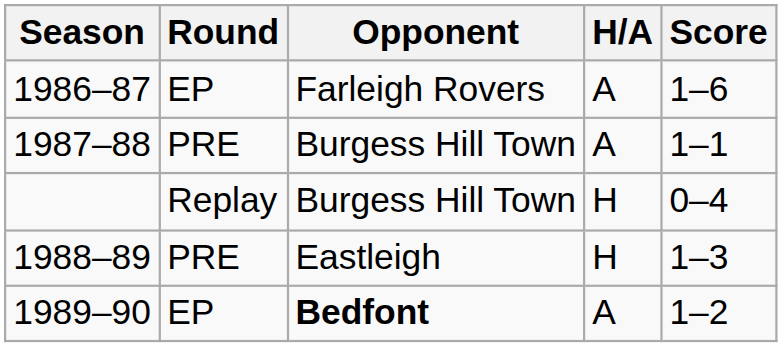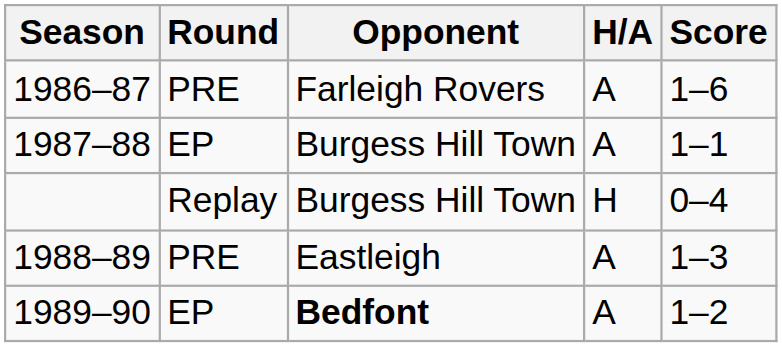1986–87 | Round: EP -> PRE
1987–88 | Round: PRE -> EP
1988–89 | H/A: H -> A
